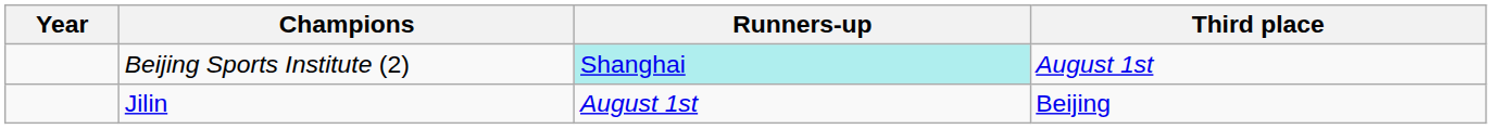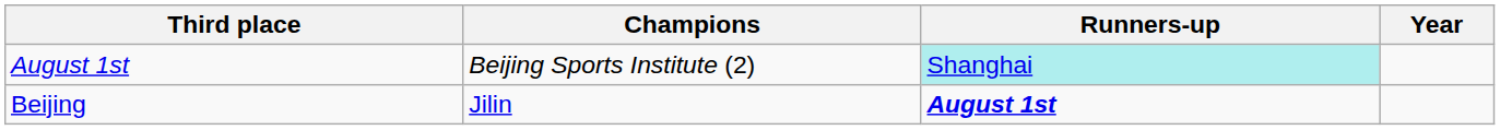columns swapped: Year <-> Third place
Jilin | Runners-up: normal -> bold
